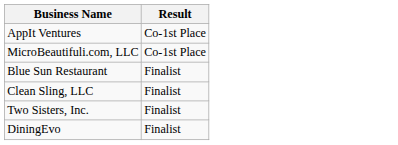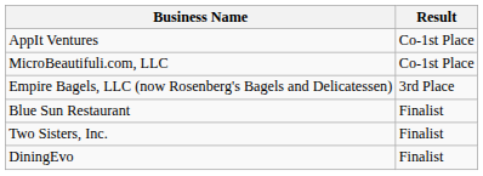+ row: Empire Bagels, LLC (now Rosenberg's Bagels and Delicatessen) | 3rd Place
- row: Clean Sling, LLC | Finalist
